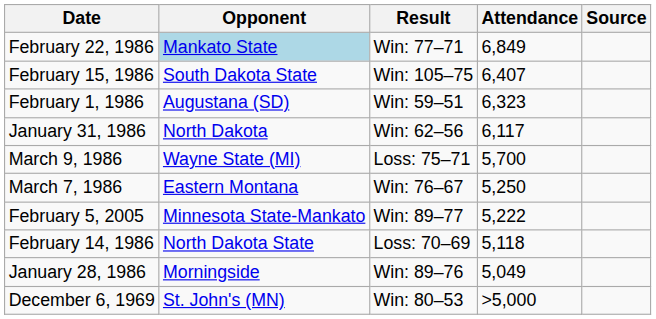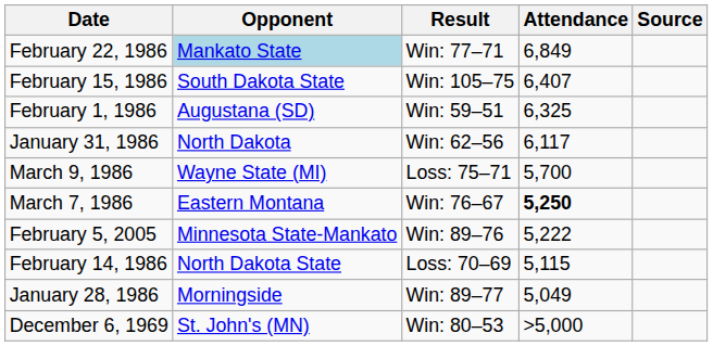February 1, 1986 | Attendance: 6,323 -> 6,325
March 7, 1986 | Attendance: normal -> bold
February 5, 2005 | Result: Win: 89–77 -> Win: 89–76
February 14, 1986 | Attendance: 5,118 -> 5,115
January 28, 1986 | Result: Win: 89–76 -> Win: 89–77
